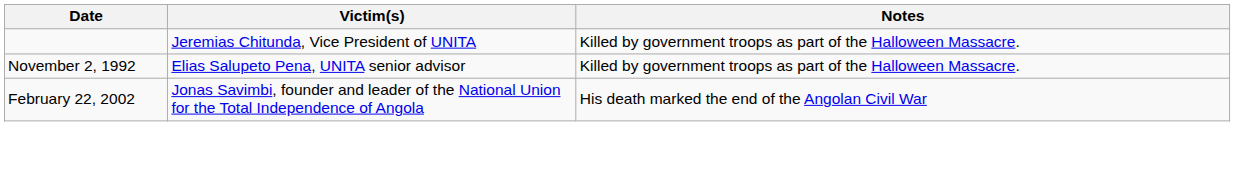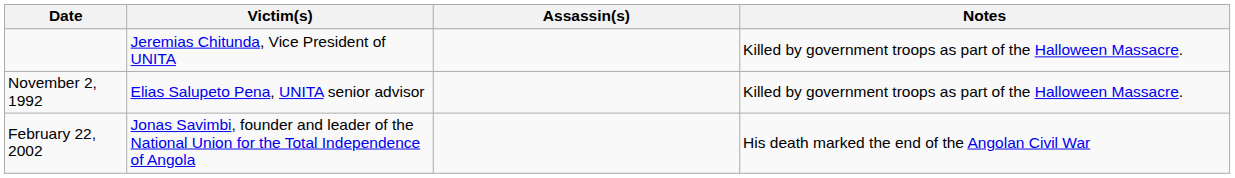+ column: Assassin(s)
